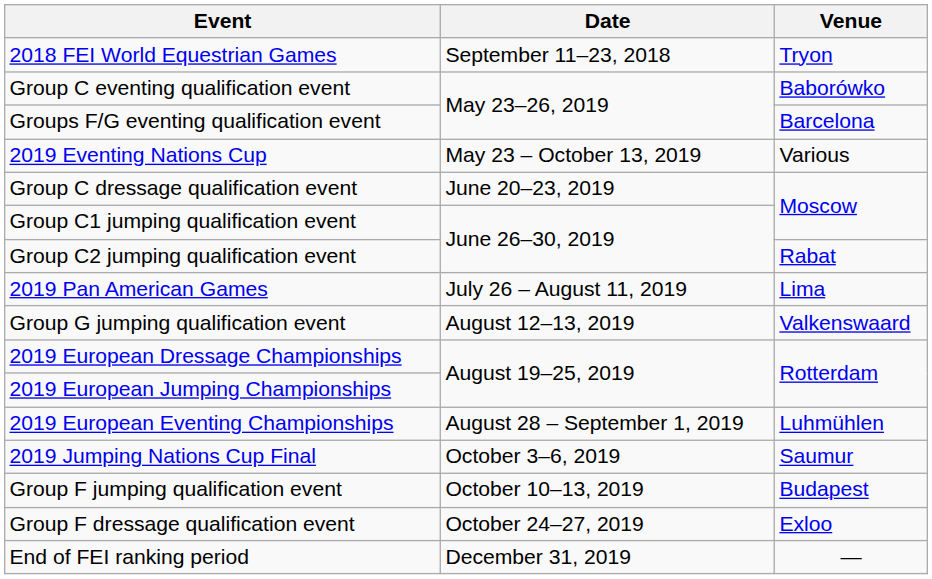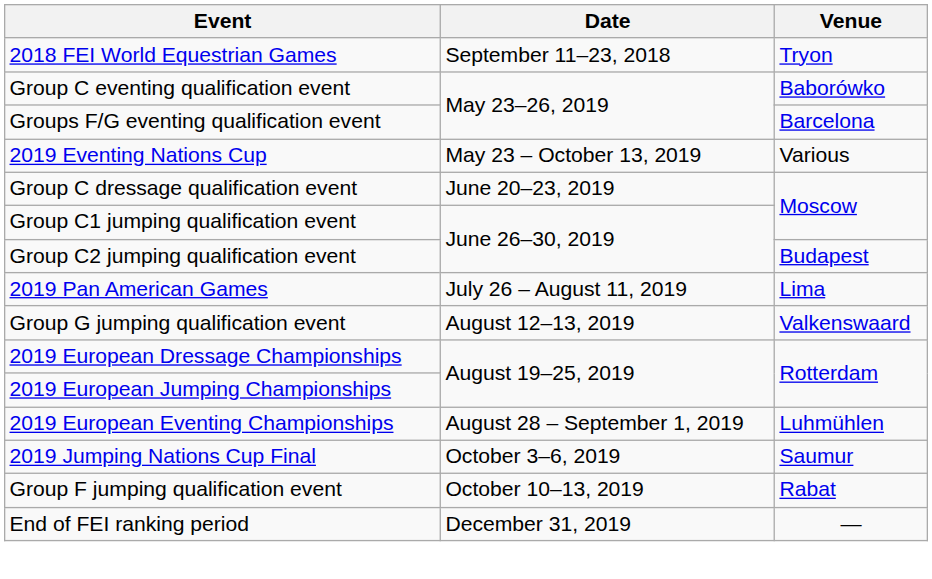Group C2 jumping qualification event | Venue: Rabat -> Budapest
Group F jumping qualification event | Venue: Budapest -> Rabat
- row: Group F dressage qualification event | October 24–27, 2019 | Exloo
